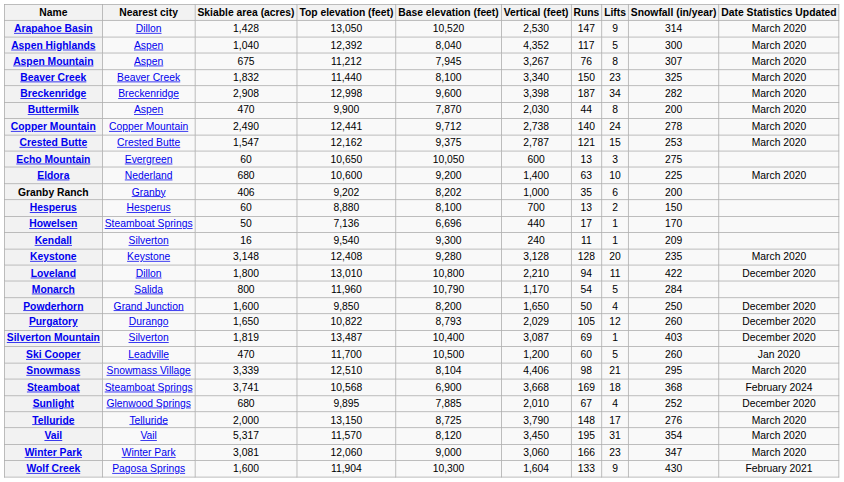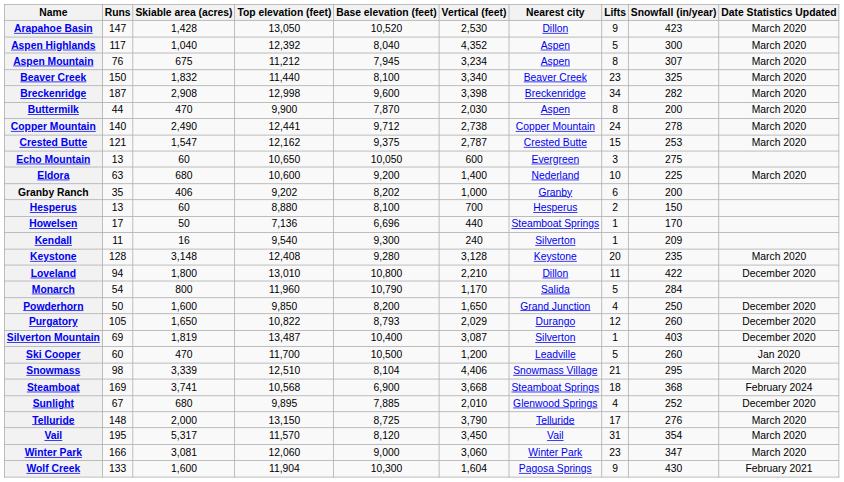columns swapped: Nearest city <-> Runs
Arapahoe Basin | Snowfall (in/year): 314 -> 423
Aspen Mountain | Vertical (feet): 3,267 -> 3,234
